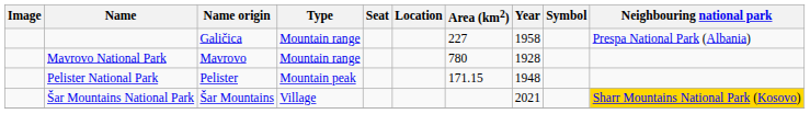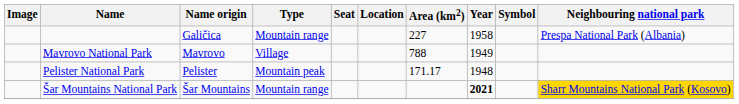Mavrovo National Park | Type: Mountain range -> Village
Mavrovo National Park | Area (km2): 780 -> 788
Mavrovo National Park | Year: 1928 -> 1949
Pelister National Park | Area (km2): 171.15 -> 171.17
Šar Mountains National Park | Type: Village -> Mountain range
Šar Mountains National Park | Year: normal -> bold
